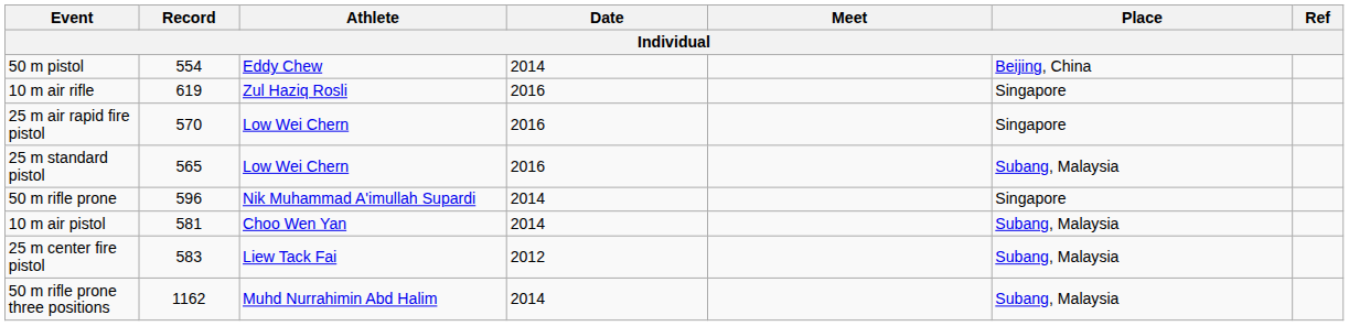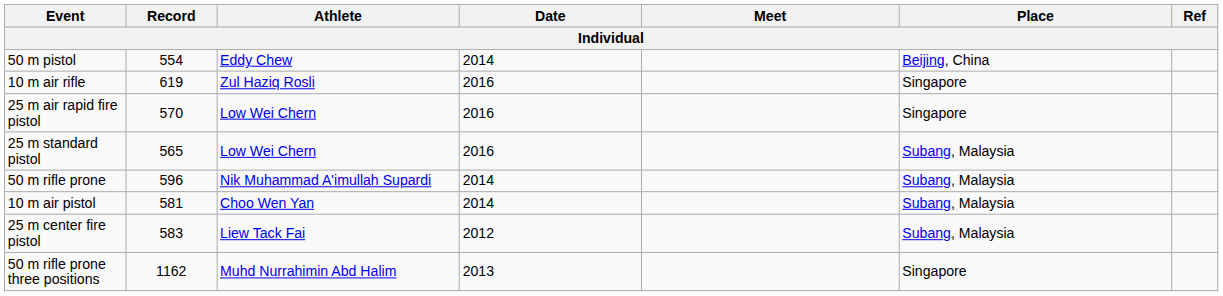50 m rifle prone | Place: Singapore -> Subang, Malaysia
50 m rifle prone three positions | Date: 2014 -> 2013
50 m rifle prone three positions | Place: Subang, Malaysia -> Singapore
